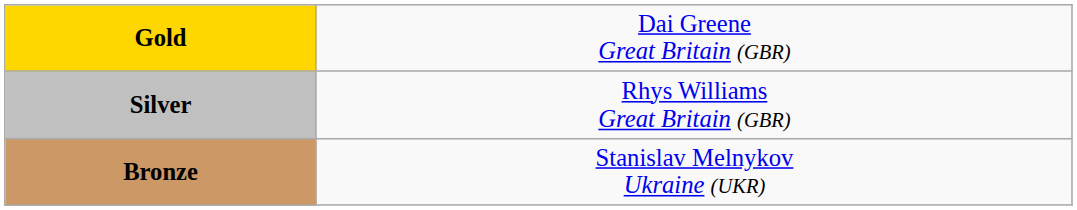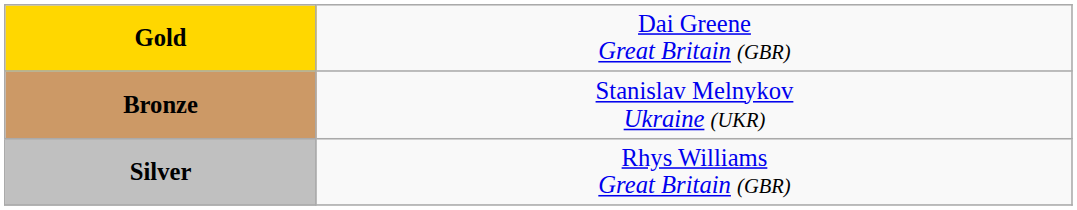rows swapped: Silver <-> Bronze
